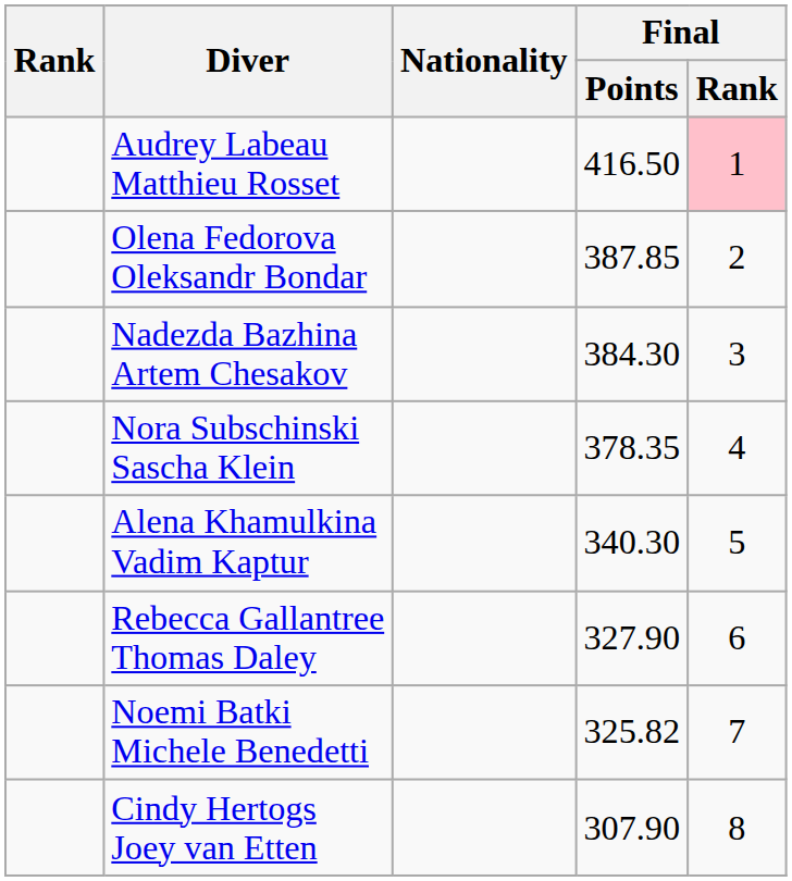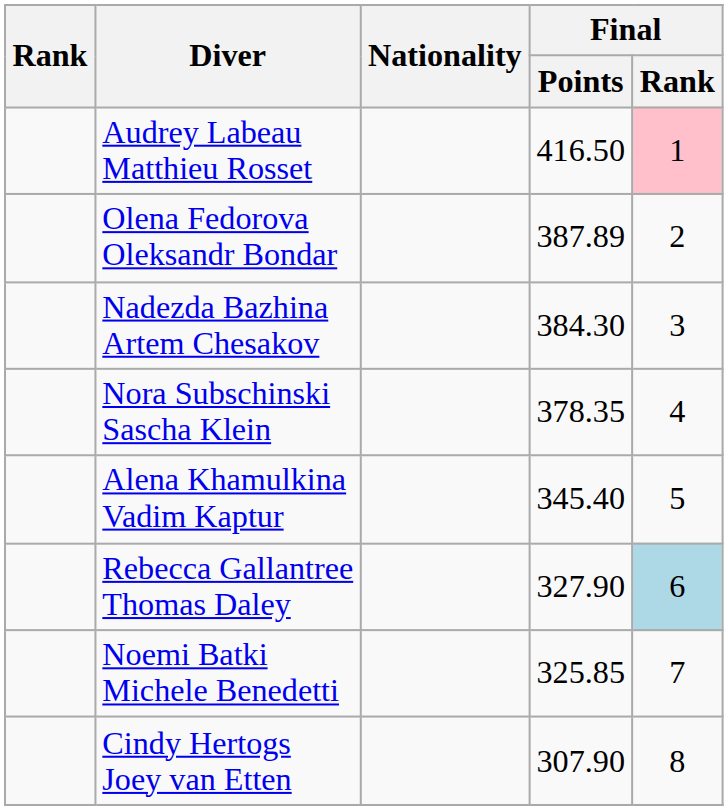Olena Fedorova Oleksandr Bondar | Final / Points: 387.85 -> 387.89
Alena Khamulkina Vadim Kaptur | Final / Points: 340.30 -> 345.40
Rebecca Gallantree Thomas Daley | Final / Rank: no background -> lightblue background
Noemi Batki Michele Benedetti | Final / Points: 325.82 -> 325.85
